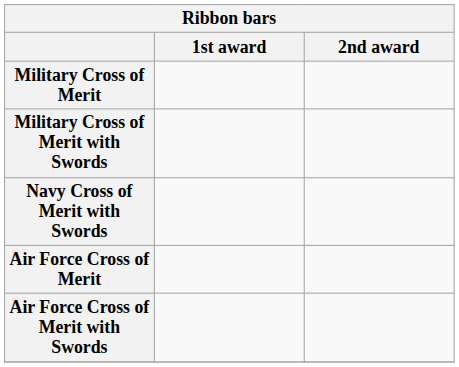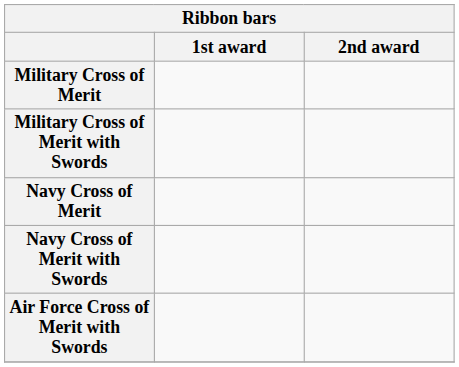+ row: Navy Cross of Merit
- row: Air Force Cross of Merit
